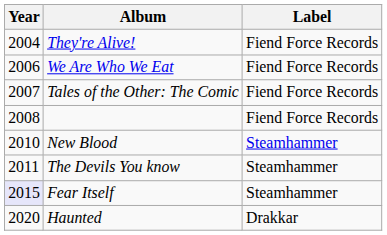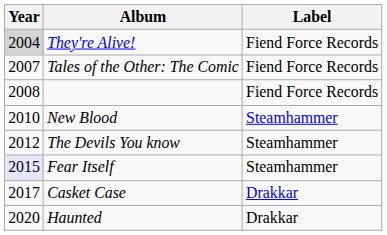They're Alive! | Year: no background -> lightgrey background
- row: 2006 | We Are Who We Eat | Fiend Force Records
The Devils You know | Year: 2011 -> 2012
+ row: 2017 | Casket Case | Drakkar
